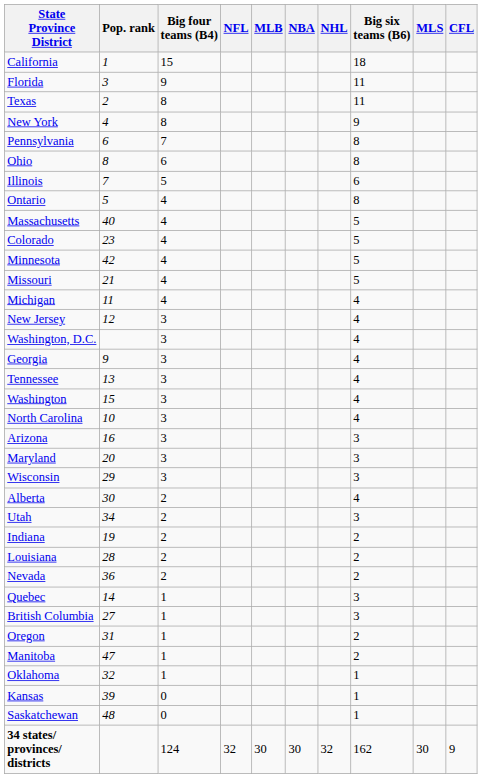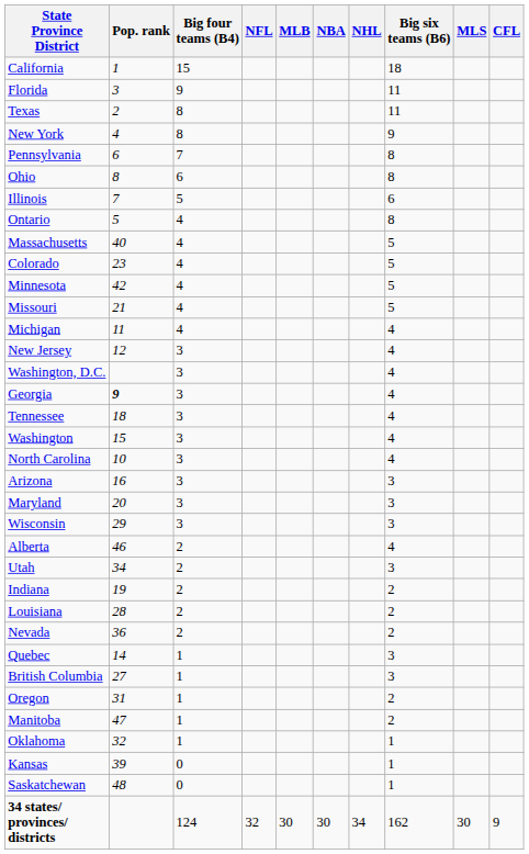Georgia | Pop. rank: normal -> bold
Tennessee | Pop. rank: 13 -> 18
Alberta | Pop. rank: 30 -> 46
34 states/ provinces/ districts | NHL: 32 -> 34
